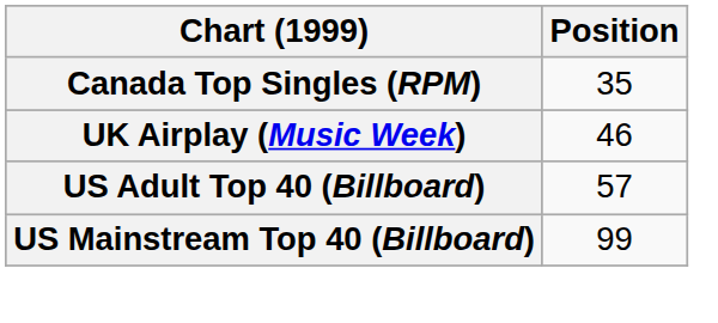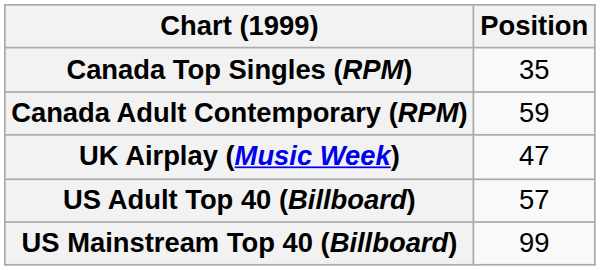+ row: Canada Adult Contemporary (RPM) | 59
UK Airplay (Music Week) | Position: 46 -> 47
